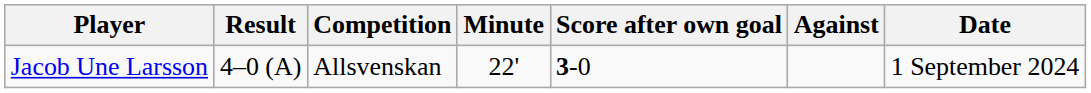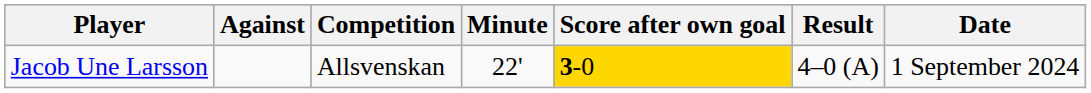columns swapped: Against <-> Result
Jacob Une Larsson | Score after own goal: no background -> gold background
